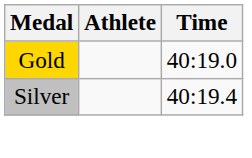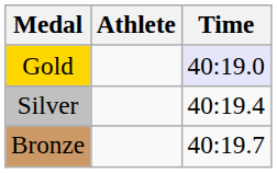Gold | Time: no background -> lavender background
+ row: Bronze | 40:19.7
